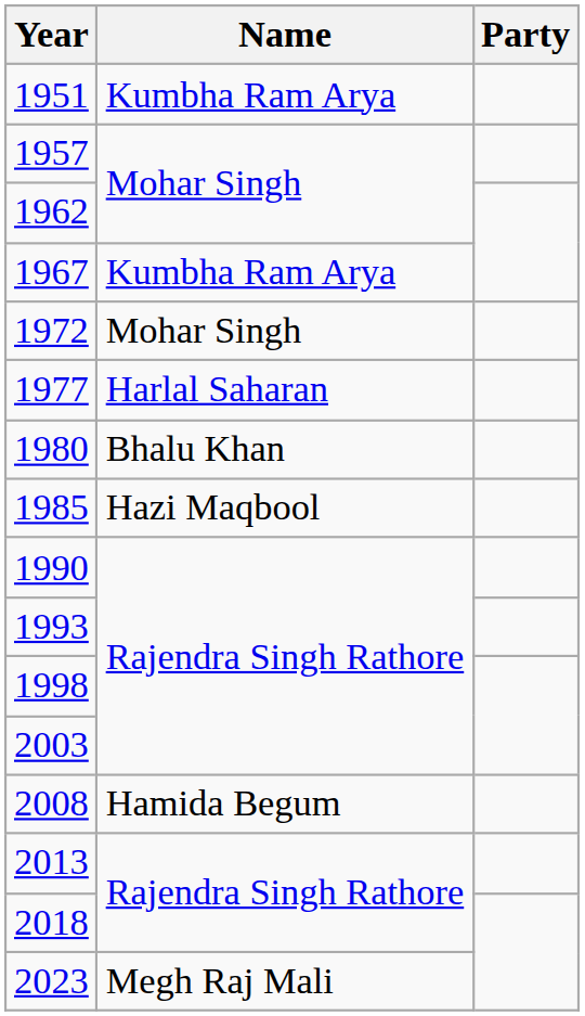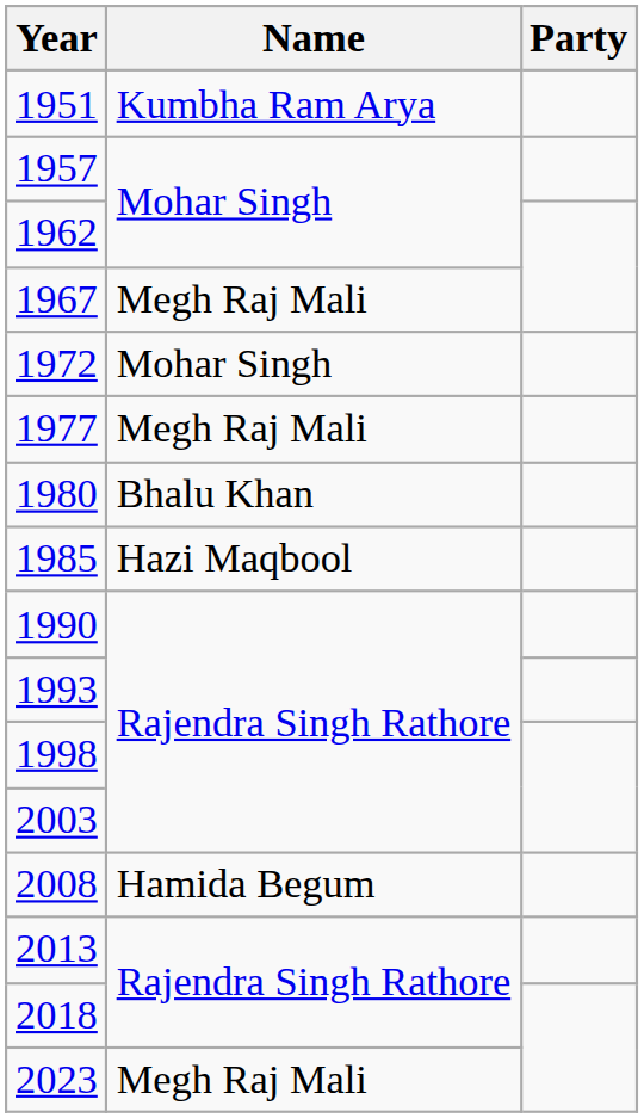1967 | Name: Kumbha Ram Arya -> Megh Raj Mali
1977 | Name: Harlal Saharan -> Megh Raj Mali
